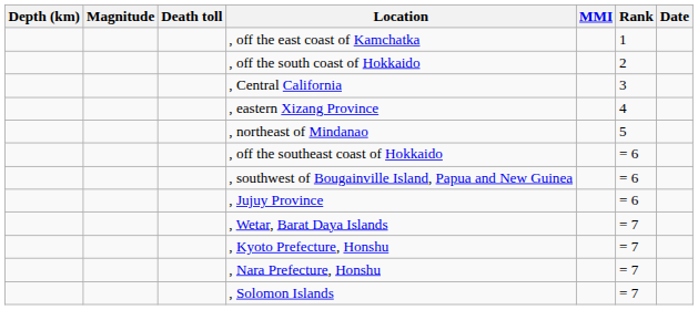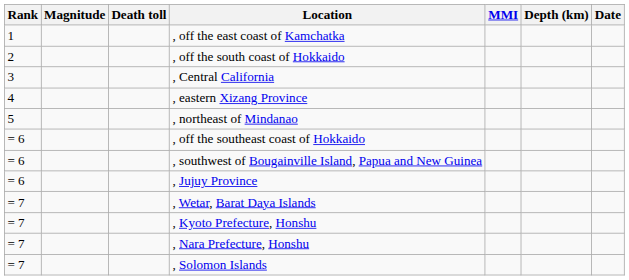columns swapped: Rank <-> Depth (km)
